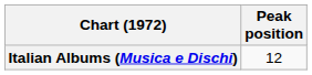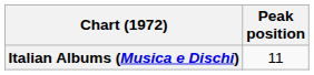Italian Albums (Musica e Dischi) | Peak position: 12 -> 11
